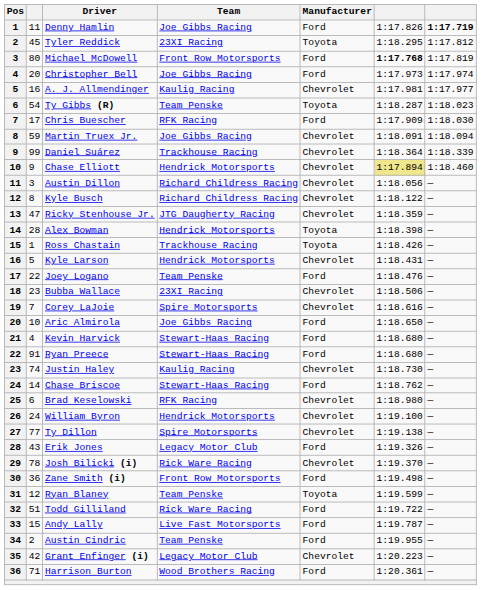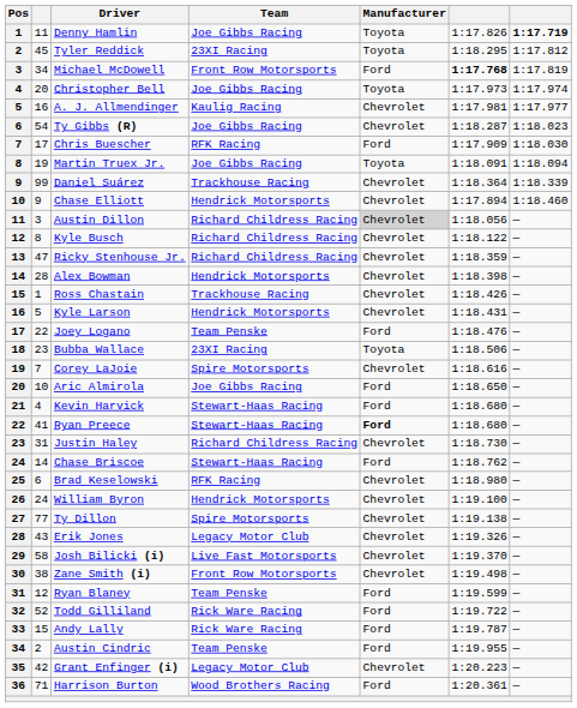Denny Hamlin | Manufacturer: Ford -> Toyota
Michael McDowell | column 2: 80 -> 34
Christopher Bell | Manufacturer: Ford -> Toyota
Ty Gibbs (R) | Team: Team Penske -> Joe Gibbs Racing
Ty Gibbs (R) | Manufacturer: Toyota -> Chevrolet
Martin Truex Jr. | column 2: 59 -> 19
Martin Truex Jr. | Manufacturer: Chevrolet -> Toyota
Chase Elliott | column 6: khaki background -> no background
Austin Dillon | Manufacturer: no background -> lightgrey background
Ricky Stenhouse Jr. | Team: JTG Daugherty Racing -> Richard Childress Racing
Alex Bowman | Manufacturer: Toyota -> Chevrolet
Ross Chastain | Manufacturer: Toyota -> Chevrolet
Bubba Wallace | Manufacturer: Chevrolet -> Toyota
Ryan Preece | column 2: 91 -> 41
Ryan Preece | Manufacturer: normal -> bold
Justin Haley | column 2: 74 -> 31
Justin Haley | Team: Kaulig Racing -> Richard Childress Racing
Erik Jones | Manufacturer: Ford -> Chevrolet
Josh Bilicki (i) | column 2: 78 -> 58
Josh Bilicki (i) | Team: Rick Ware Racing -> Live Fast Motorsports
Zane Smith (i) | column 2: 36 -> 38
Zane Smith (i) | Manufacturer: Ford -> Chevrolet
Ryan Blaney | Manufacturer: Toyota -> Ford
Todd Gilliland | column 2: 51 -> 52
Andy Lally | Team: Live Fast Motorsports -> Rick Ware Racing
